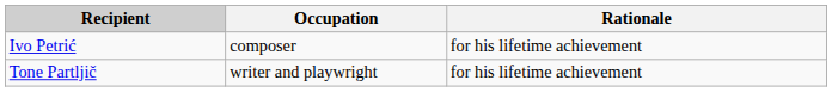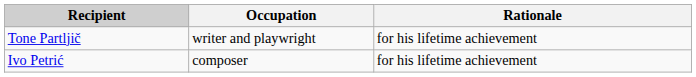rows swapped: Tone Partljič <-> Ivo Petrić
